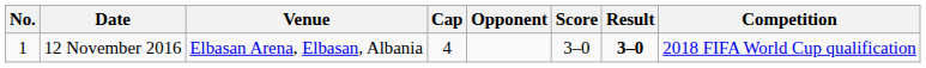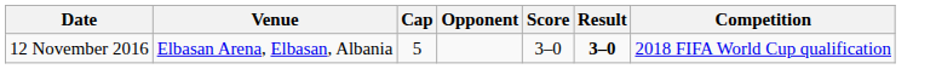- column: No. | 1
12 November 2016 | Cap: 4 -> 5
